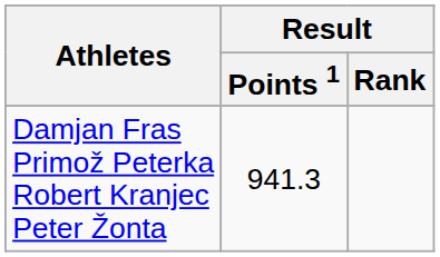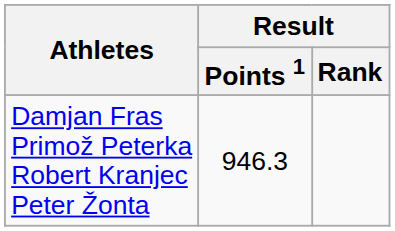Damjan Fras Primož Peterka Robert Kranjec Peter Žonta | Result / Points 1: 941.3 -> 946.3
